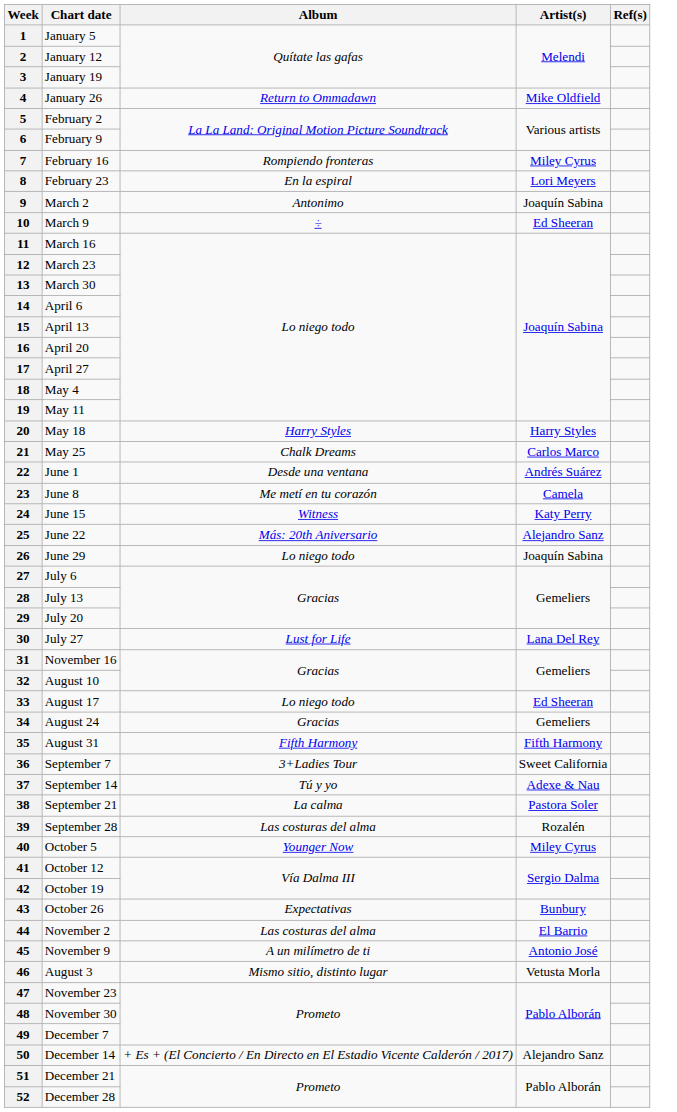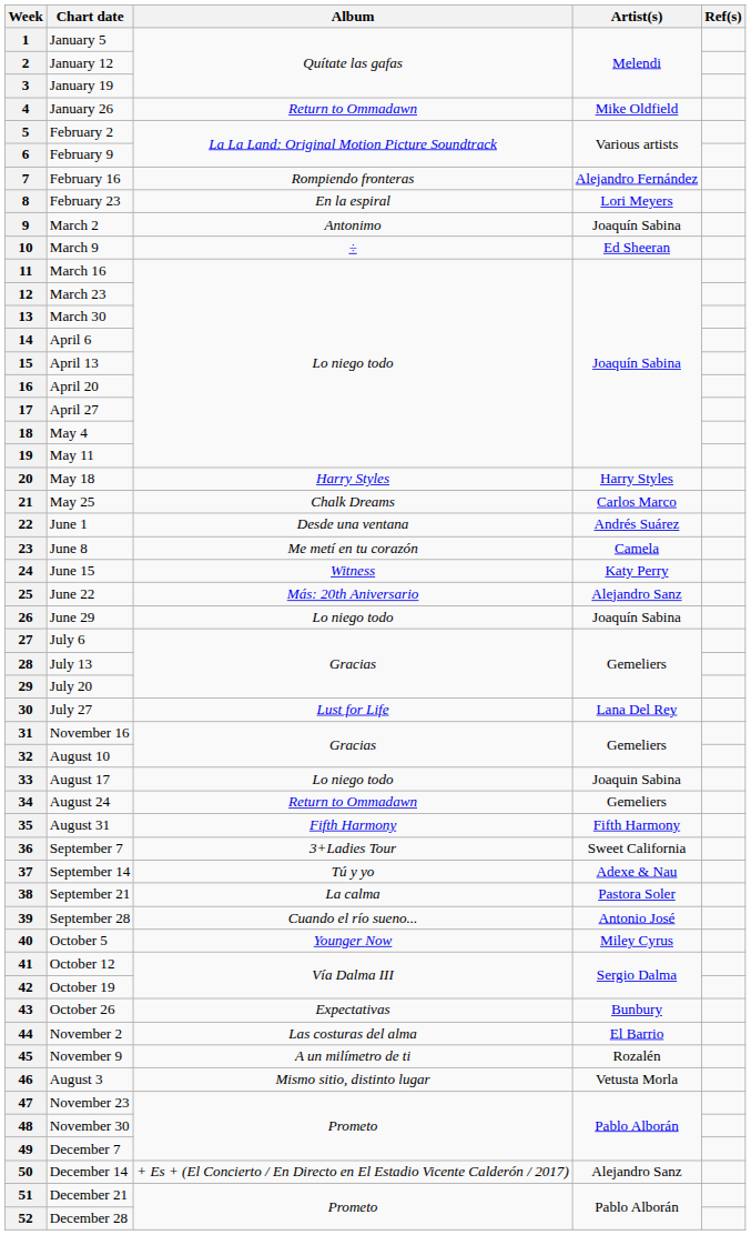7 | Artist(s): Miley Cyrus -> Alejandro Fernández
33 | Artist(s): Ed Sheeran -> Joaquin Sabina
34 | Album: Gracias -> Return to Ommadawn
39 | Album: Las costuras del alma -> Cuando el río sueno...
39 | Artist(s): Rozalén -> Antonio José
45 | Artist(s): Antonio José -> Rozalén
